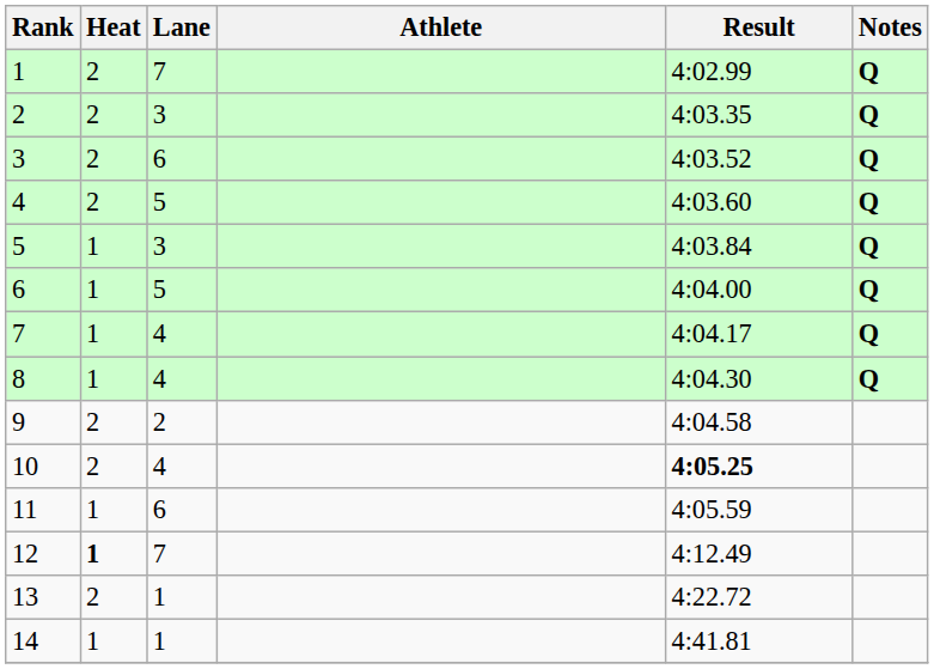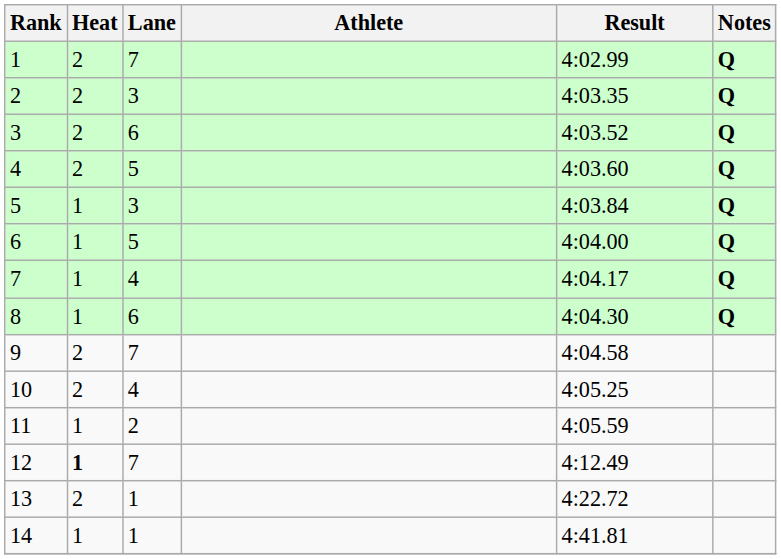8 | Lane: 4 -> 6
9 | Lane: 2 -> 7
10 | Result: bold -> normal
11 | Lane: 6 -> 2
